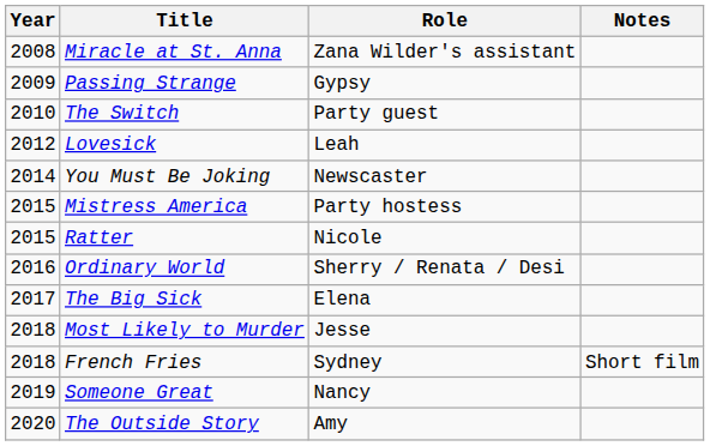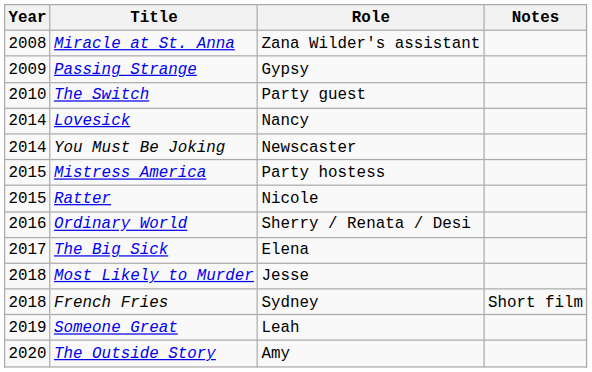Lovesick | Year: 2012 -> 2014
Lovesick | Role: Leah -> Nancy
Someone Great | Role: Nancy -> Leah
